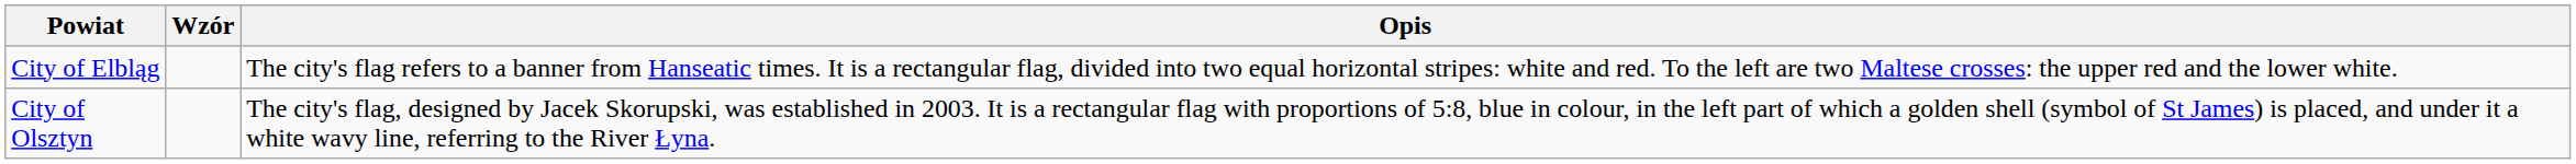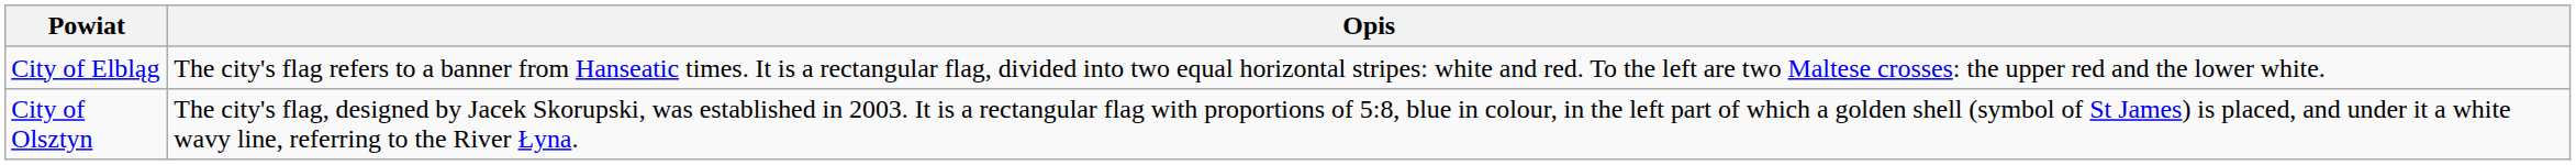- column: Wzór
